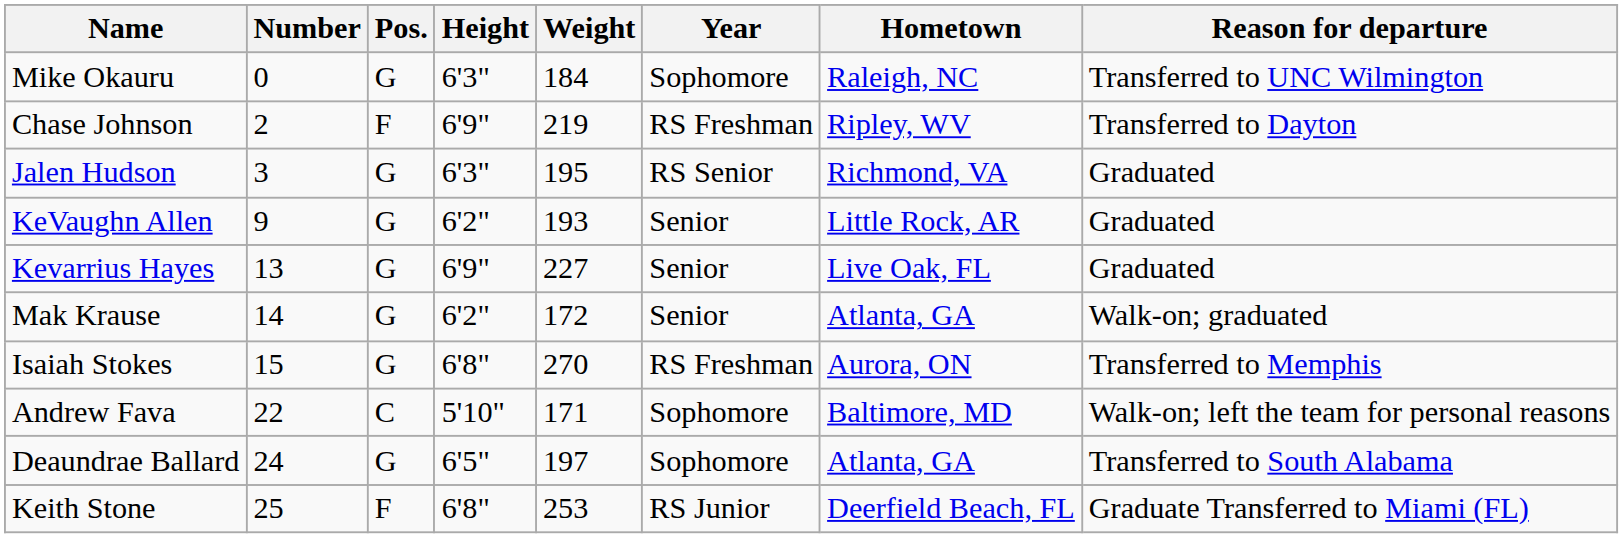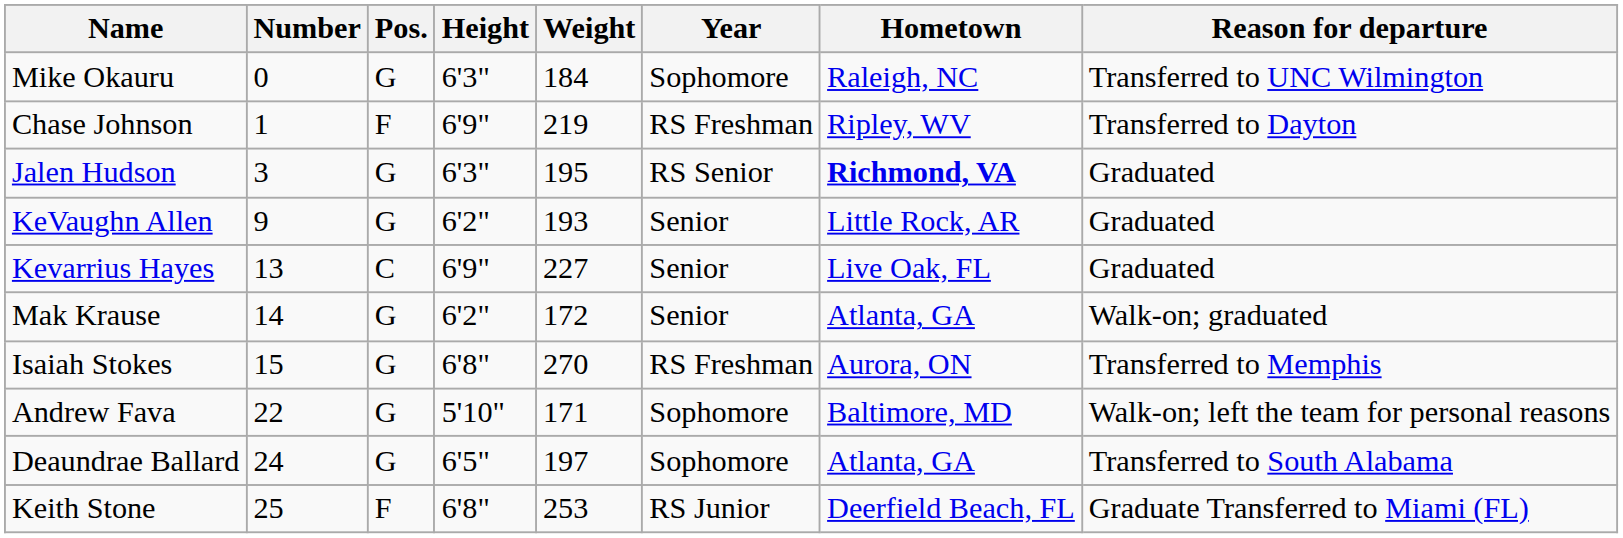Chase Johnson | Number: 2 -> 1
Jalen Hudson | Hometown: normal -> bold
Kevarrius Hayes | Pos.: G -> C
Andrew Fava | Pos.: C -> G
